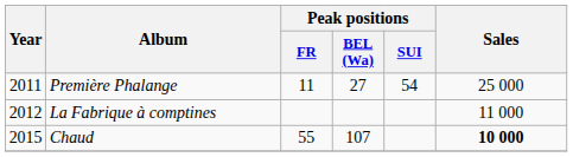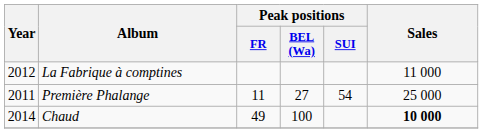rows swapped: Première Phalange <-> La Fabrique à comptines
Chaud | Year: 2015 -> 2014
Chaud | Peak positions / FR: 55 -> 49
Chaud | Peak positions / BEL (Wa): 107 -> 100
